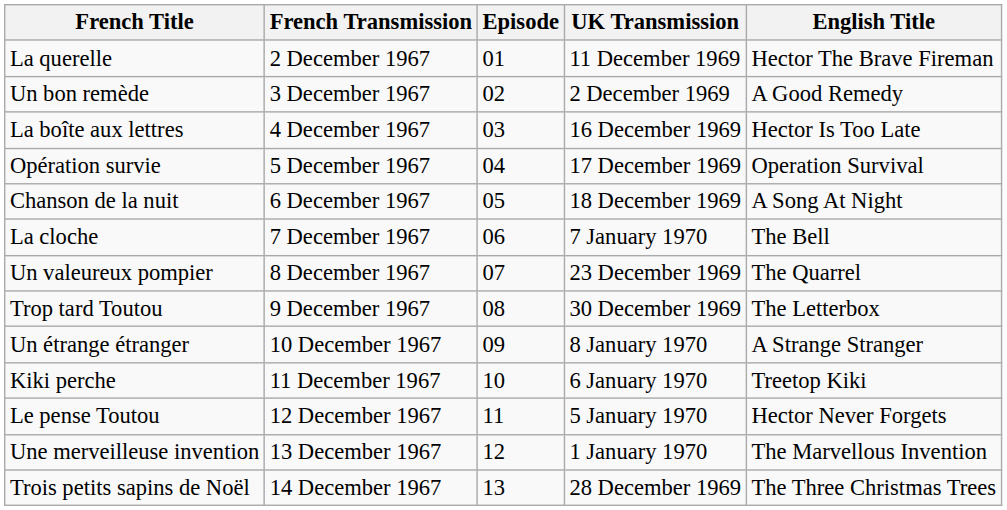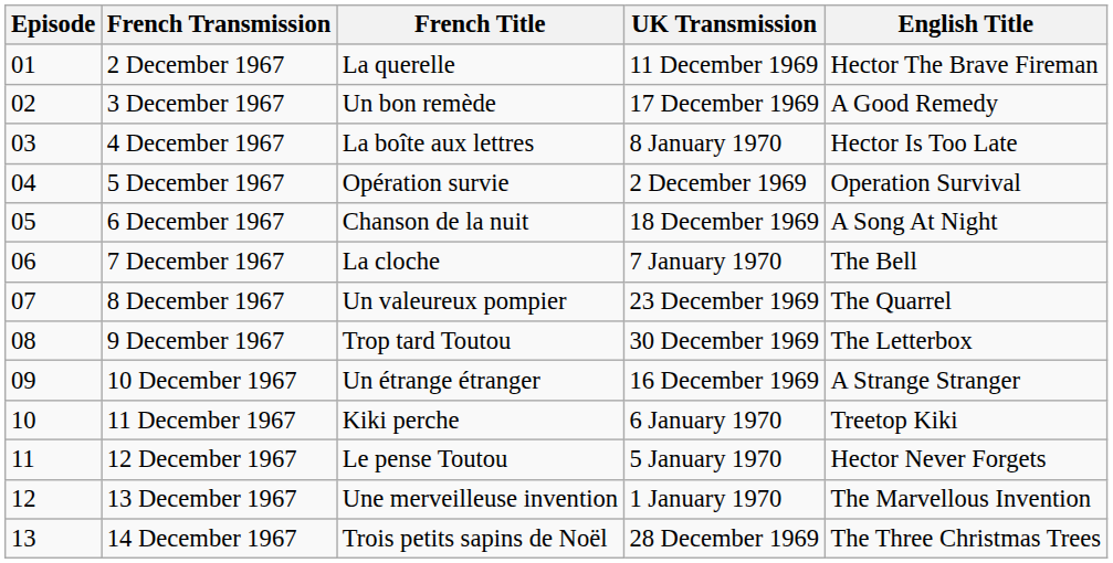columns swapped: Episode <-> French Title
3 December 1967 | UK Transmission: 2 December 1969 -> 17 December 1969
4 December 1967 | UK Transmission: 16 December 1969 -> 8 January 1970
5 December 1967 | UK Transmission: 17 December 1969 -> 2 December 1969
10 December 1967 | UK Transmission: 8 January 1970 -> 16 December 1969
